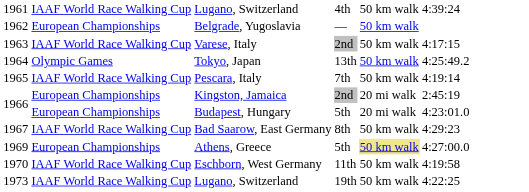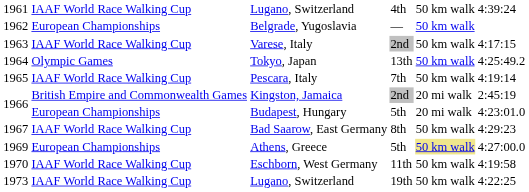Kingston, Jamaica | column 2: European Championships -> British Empire and Commonwealth Games
